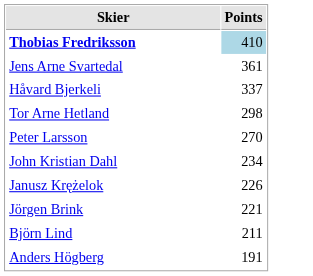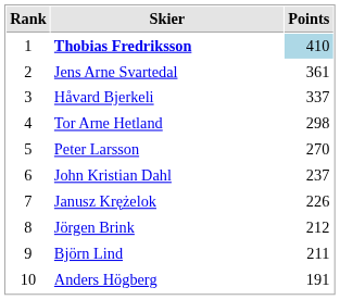+ column: Rank | 1 | 2 | 3 | 4 | 5 | 6 | 7 | 8 | 9 | 10
John Kristian Dahl | Points: 234 -> 237
Jörgen Brink | Points: 221 -> 212
